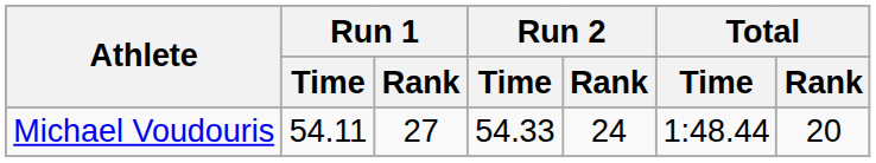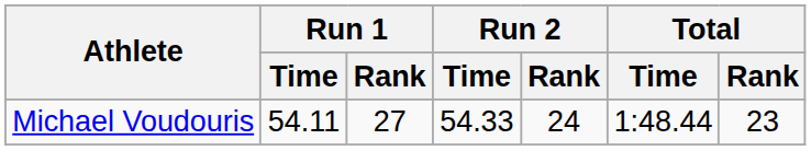Michael Voudouris | Total / Rank: 20 -> 23
